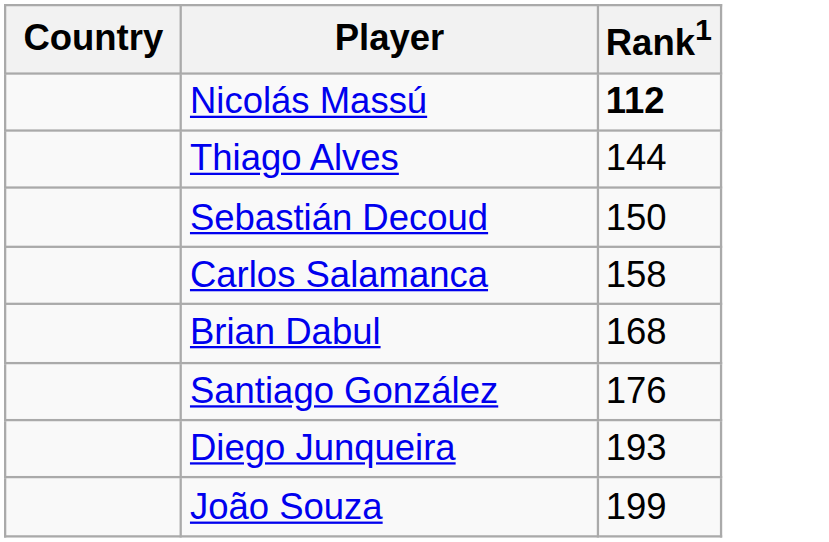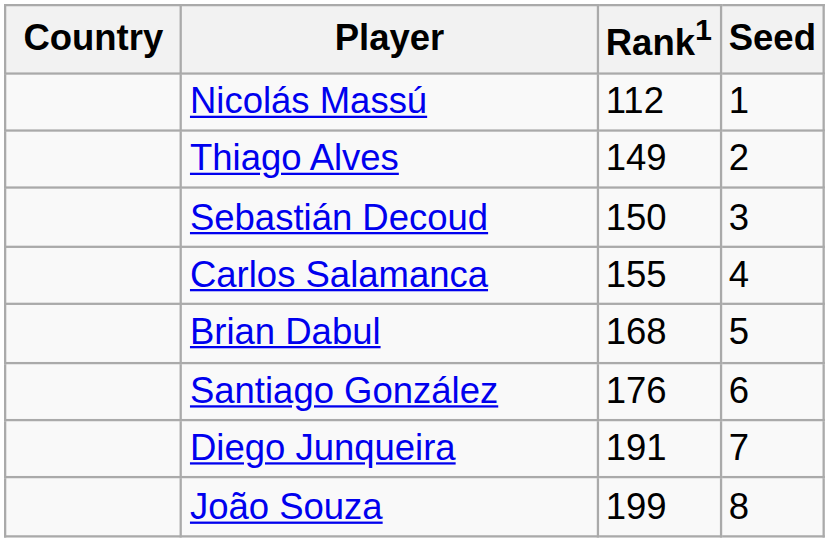+ column: Seed | 1 | 2 | 3 | 4 | 5 | 6 | 7 | 8
Nicolás Massú | Rank1: bold -> normal
Thiago Alves | Rank1: 144 -> 149
Carlos Salamanca | Rank1: 158 -> 155
Diego Junqueira | Rank1: 193 -> 191
